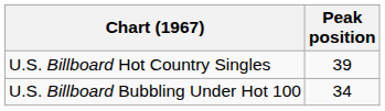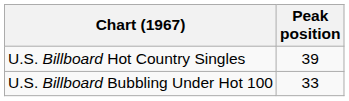U.S. Billboard Bubbling Under Hot 100 | Peak position: 34 -> 33
